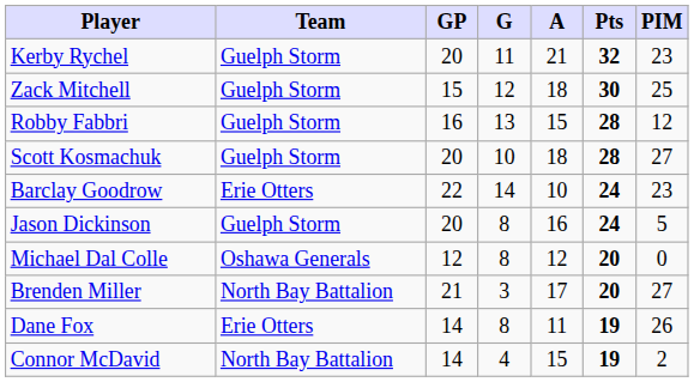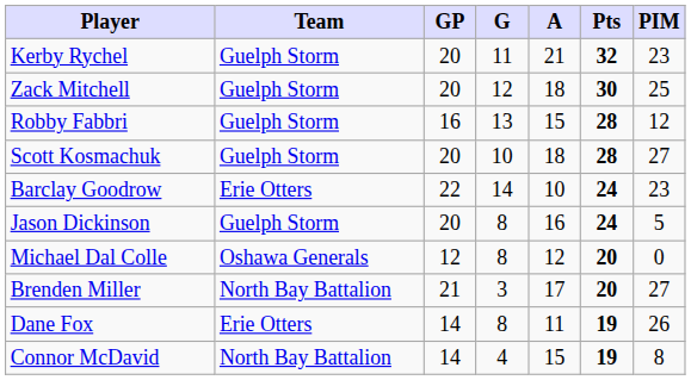Zack Mitchell | GP: 15 -> 20
Connor McDavid | PIM: 2 -> 8
